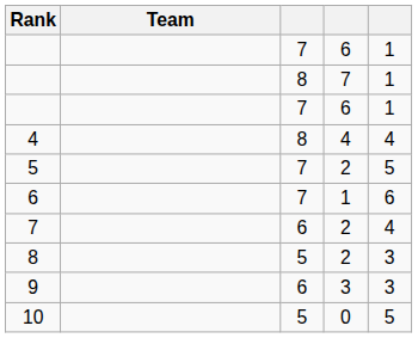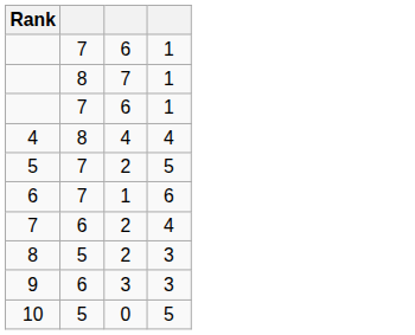- column: Team
